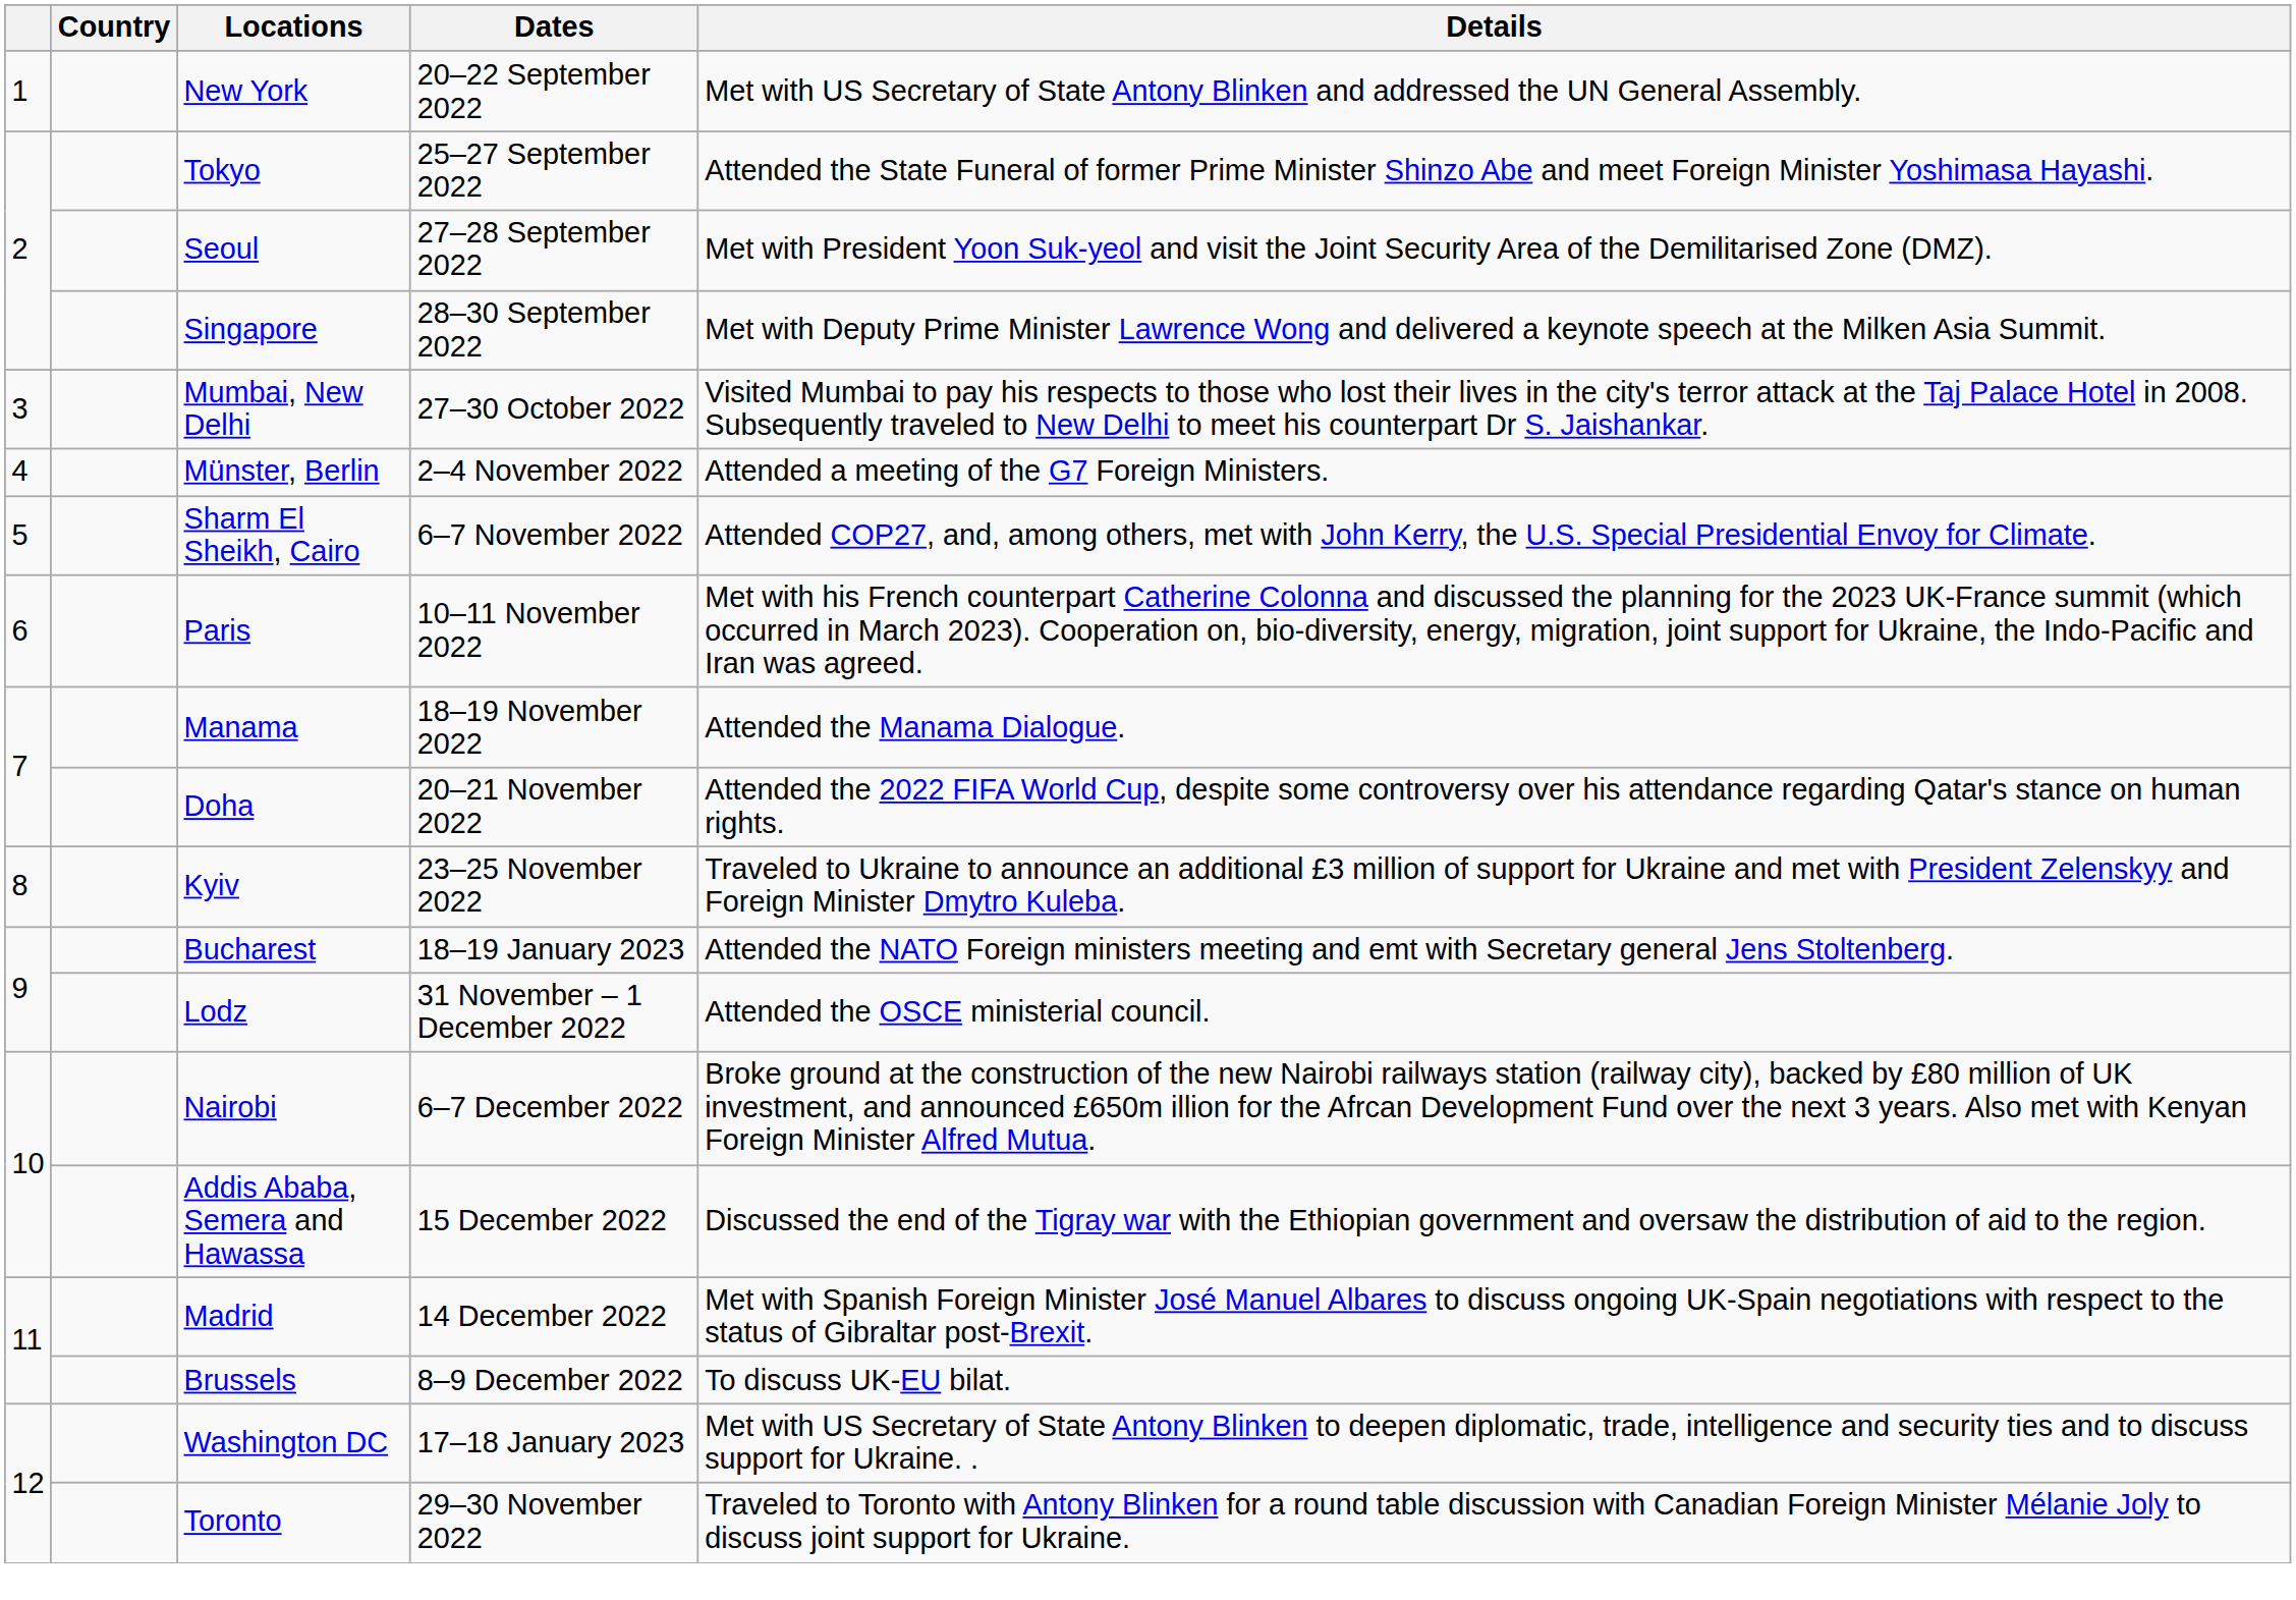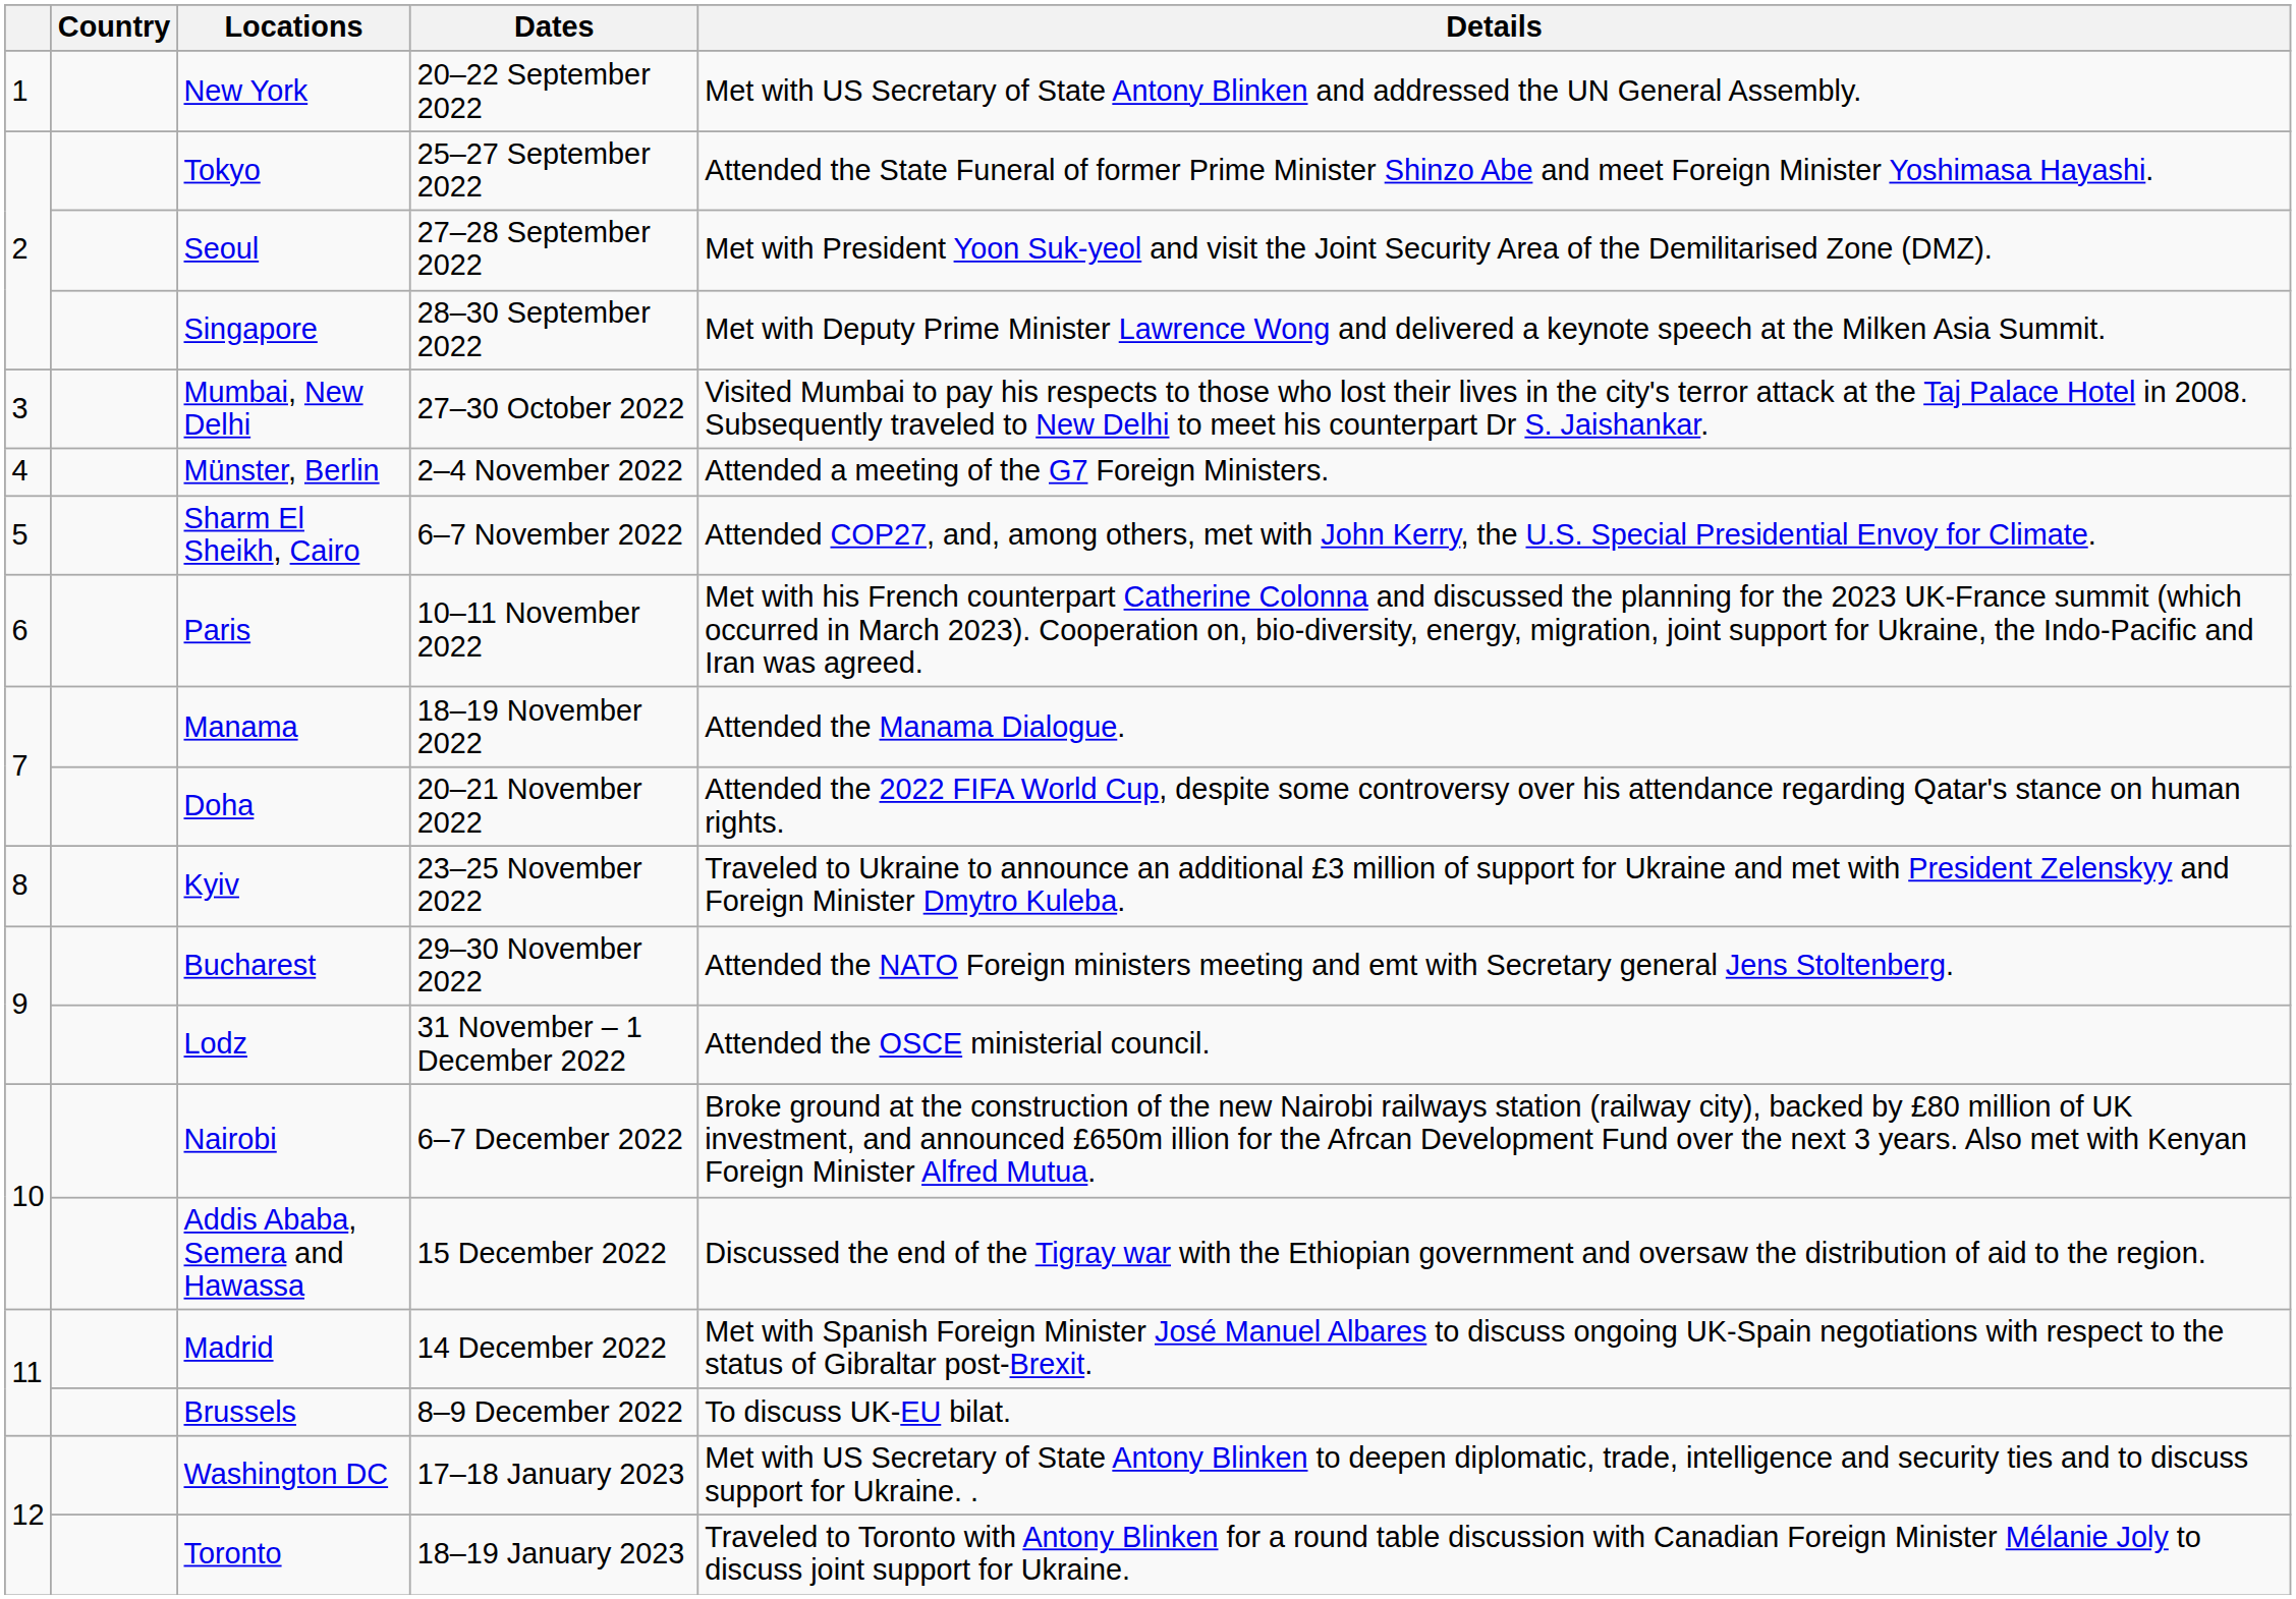Bucharest | Dates: 18–19 January 2023 -> 29–30 November 2022
Toronto | Dates: 29–30 November 2022 -> 18–19 January 2023
